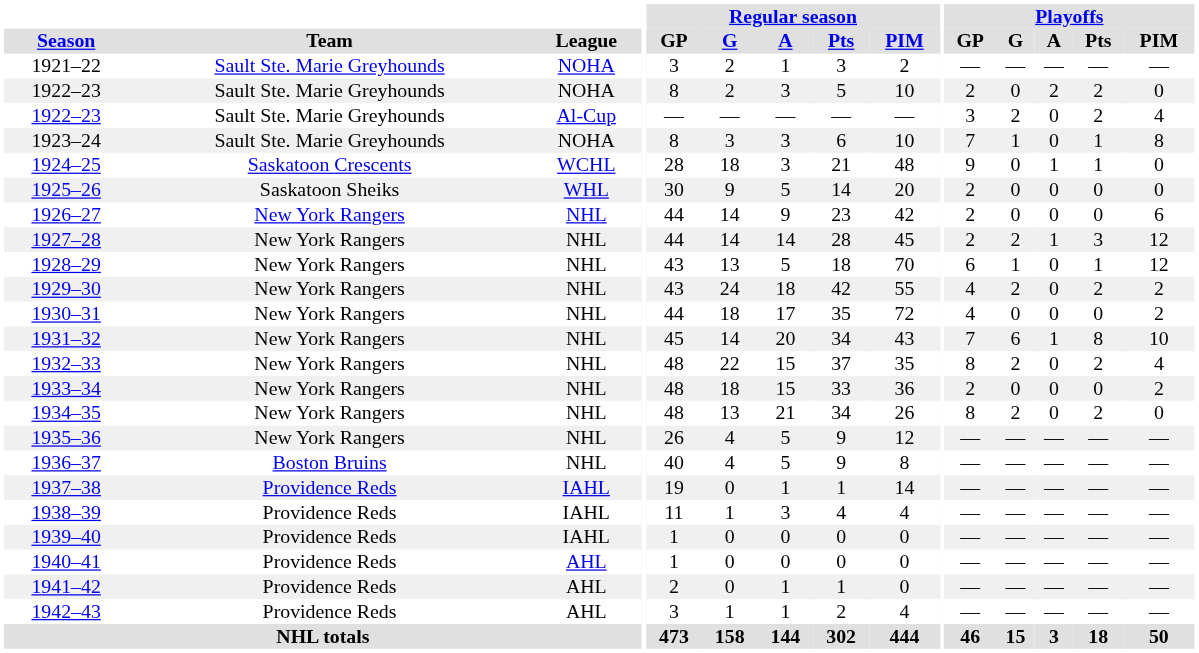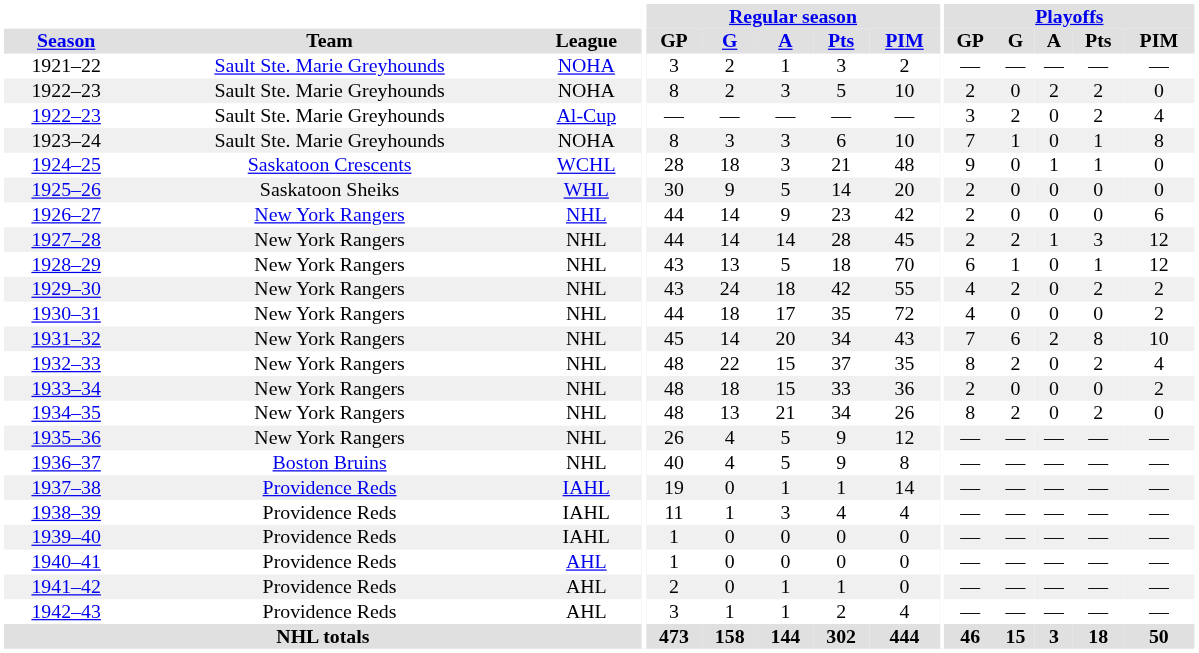1931–32 | Playoffs / A: 1 -> 2
